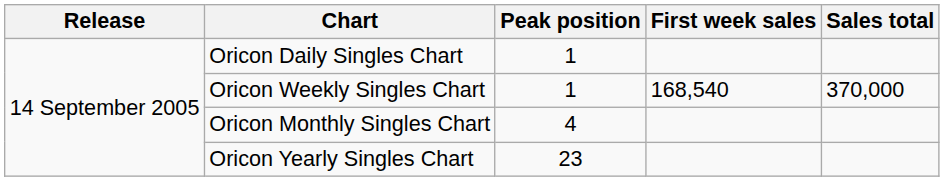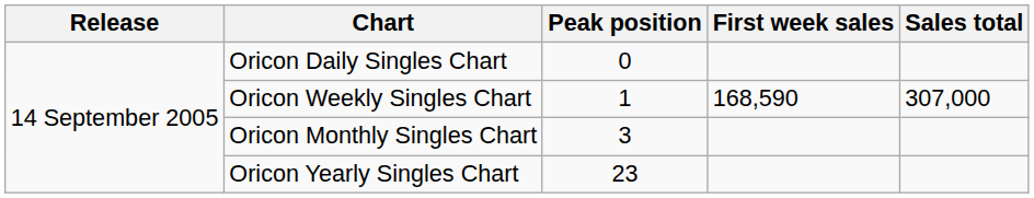Oricon Daily Singles Chart | Peak position: 1 -> 0
Oricon Weekly Singles Chart | First week sales: 168,540 -> 168,590
Oricon Weekly Singles Chart | Sales total: 370,000 -> 307,000
Oricon Monthly Singles Chart | Peak position: 4 -> 3
